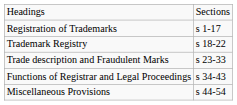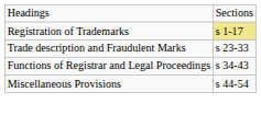Registration of Trademarks | column 2: no background -> khaki background
- row: Trademark Registry | s 18-22
